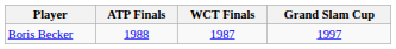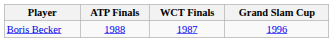Boris Becker | Grand Slam Cup: 1997 -> 1996
